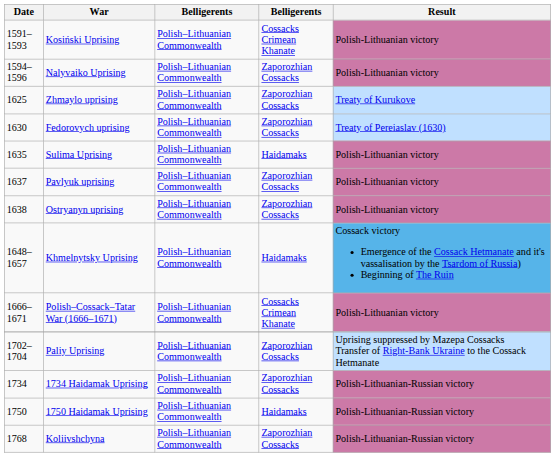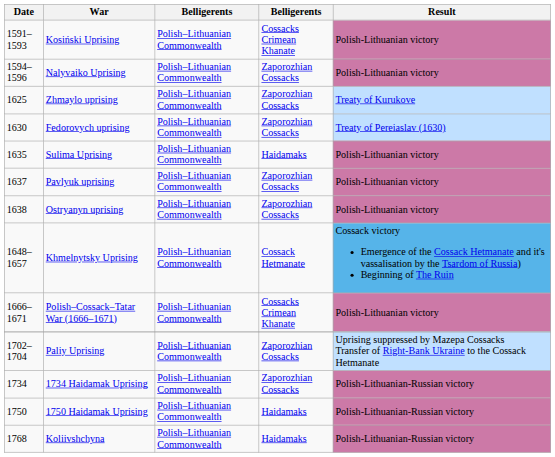Khmelnytsky Uprising | column 4: Haidamaks -> Cossack Hetmanate
Koliivshchyna | column 4: Zaporozhian Cossacks -> Haidamaks
